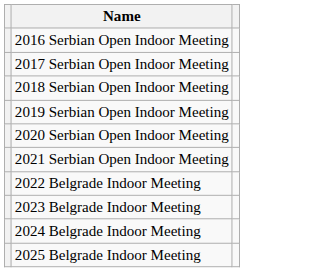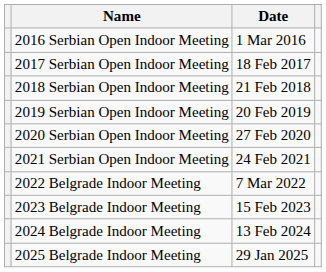+ column: Date | 1 Mar 2016 | 18 Feb 2017 | 21 Feb 2018 | 20 Feb 2019 | 27 Feb 2020 | 24 Feb 2021 | 7 Mar 2022 | 15 Feb 2023 | 13 Feb 2024 | 29 Jan 2025
